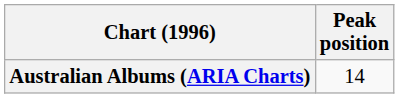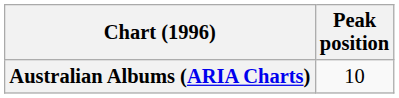Australian Albums (ARIA Charts) | Peak position: 14 -> 10
